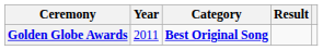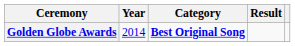Golden Globe Awards | Year: 2011 -> 2014
